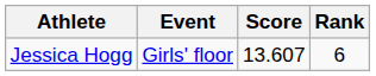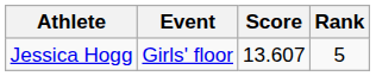Jessica Hogg | Rank: 6 -> 5
